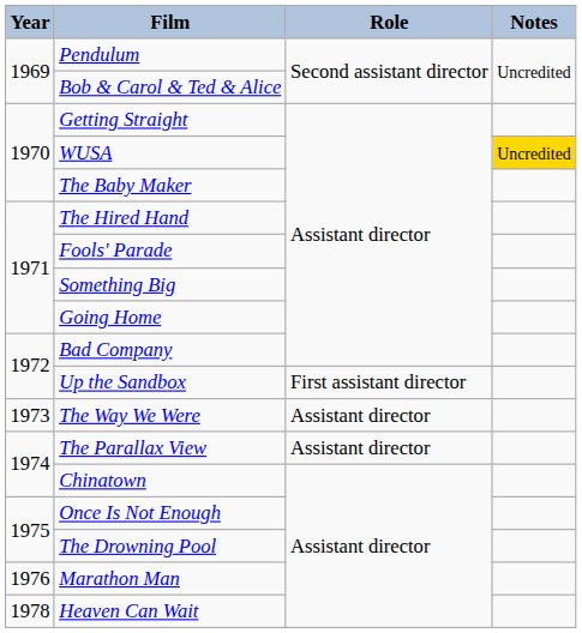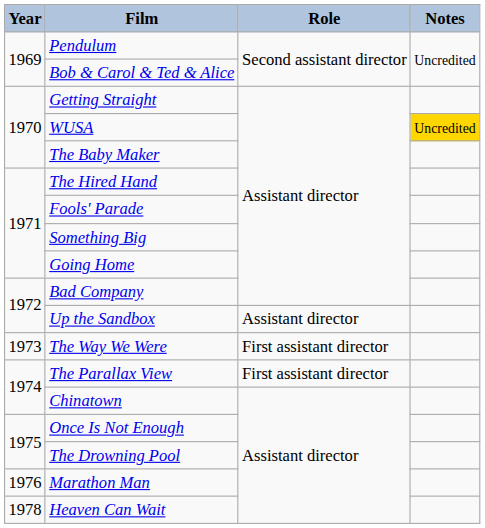Up the Sandbox | Role: First assistant director -> Assistant director
The Way We Were | Role: Assistant director -> First assistant director
The Parallax View | Role: Assistant director -> First assistant director
